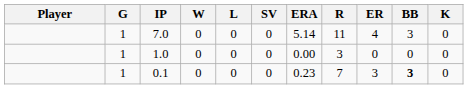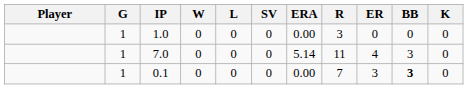rows swapped: 7.0 <-> 1.0
0.1 | ERA: 0.23 -> 0.00
